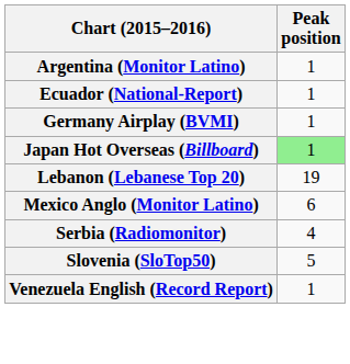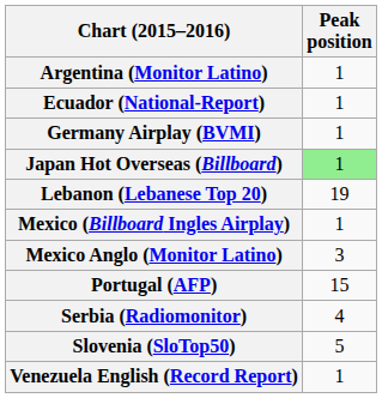+ row: Mexico (Billboard Ingles Airplay) | 1
Mexico Anglo (Monitor Latino) | Peak position: 6 -> 3
+ row: Portugal (AFP) | 15
